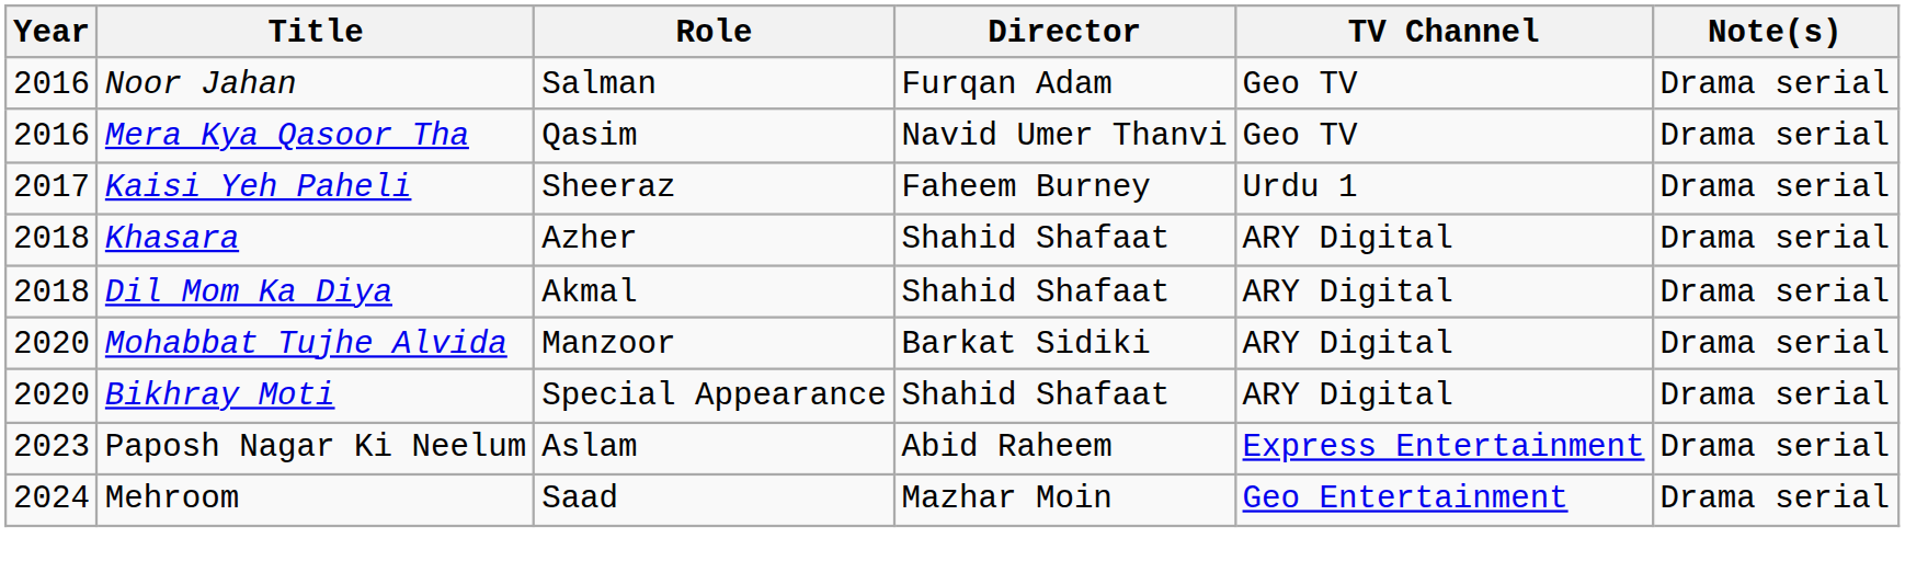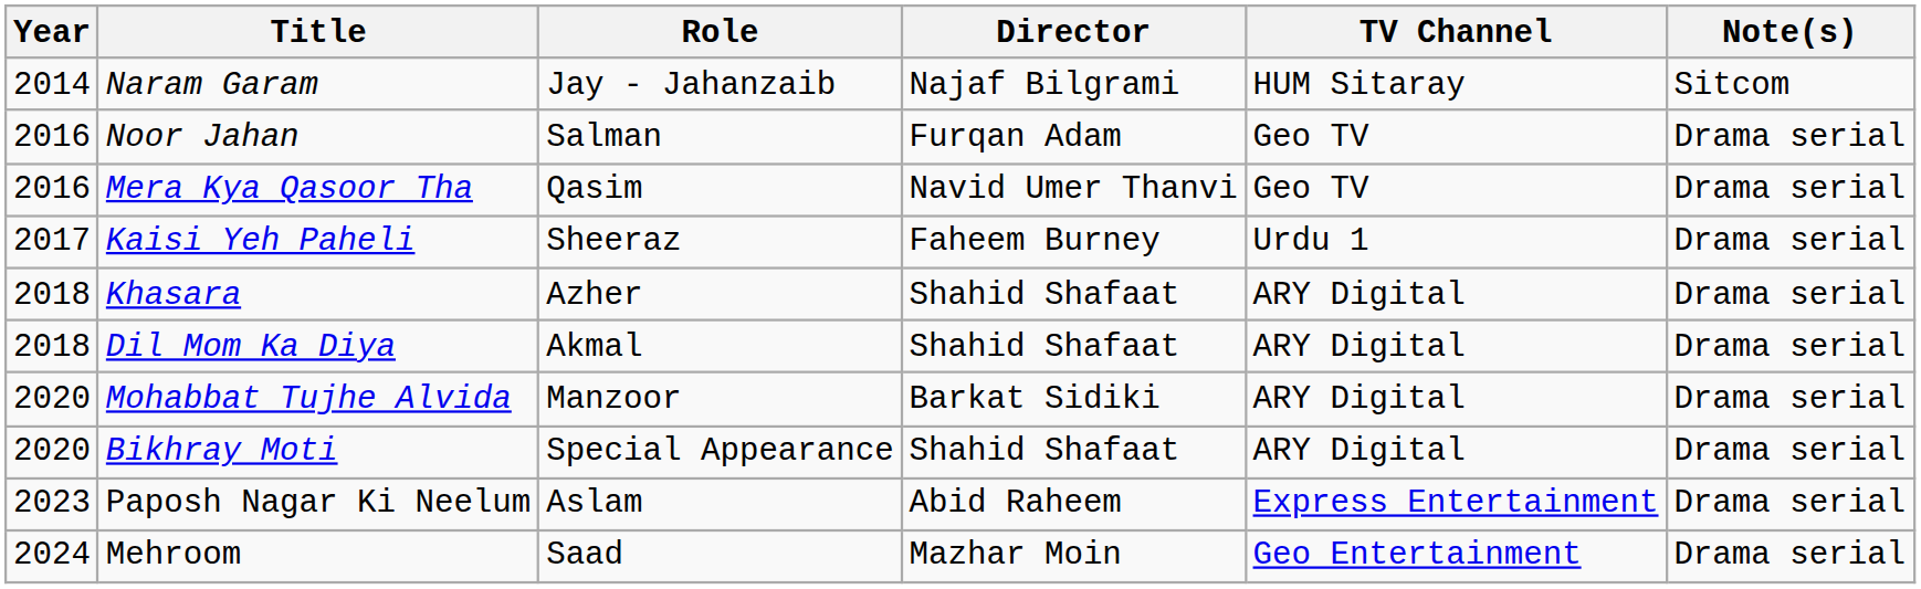+ row: 2014 | Naram Garam | Jay - Jahanzaib | Najaf Bilgrami | HUM Sitaray | Sitcom
